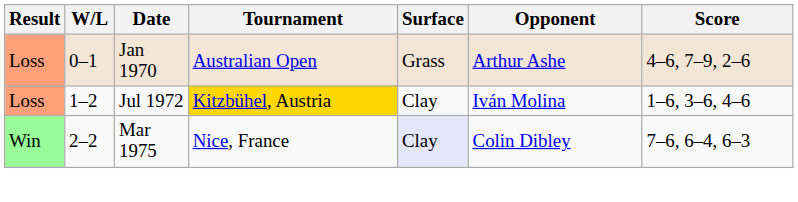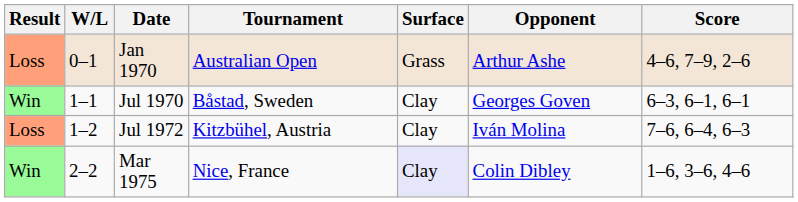+ row: Win | 1–1 | Jul 1970 | Båstad, Sweden | Clay | Georges Goven | 6–3, 6–1, 6–1
Jul 1972 | Tournament: gold background -> no background
Jul 1972 | Score: 1–6, 3–6, 4–6 -> 7–6, 6–4, 6–3
Mar 1975 | Score: 7–6, 6–4, 6–3 -> 1–6, 3–6, 4–6
